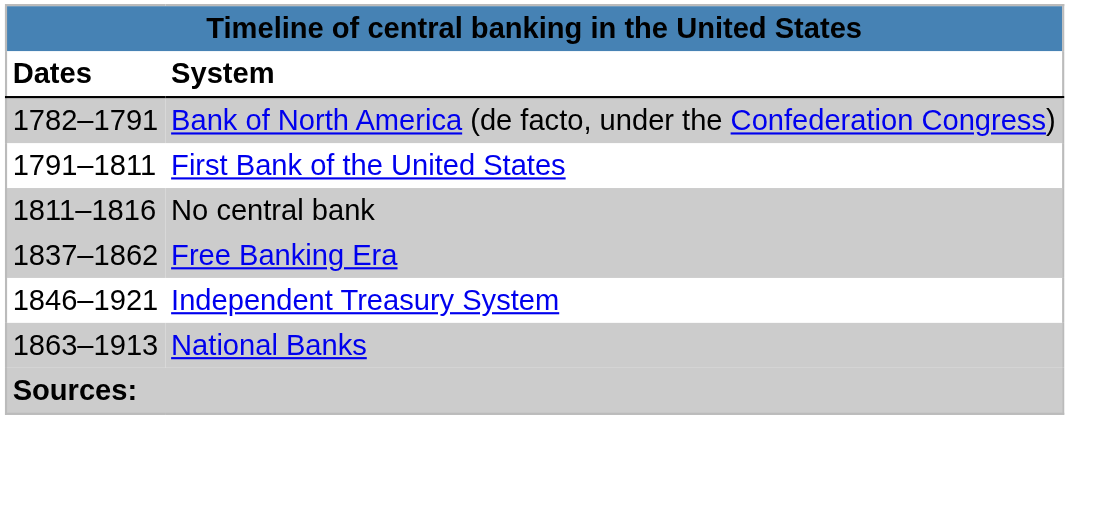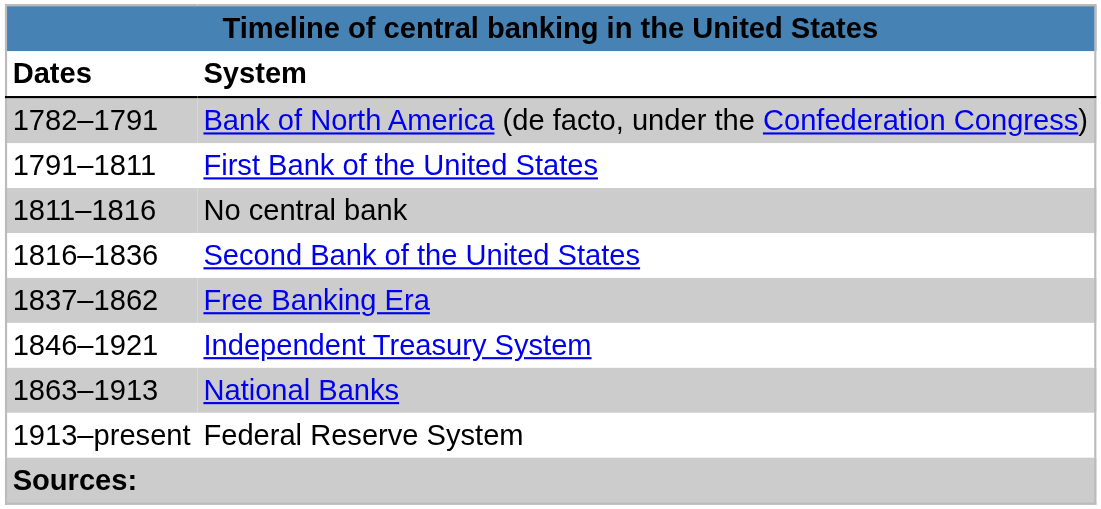+ row: 1816–1836 | Second Bank of the United States
+ row: 1913–present | Federal Reserve System
